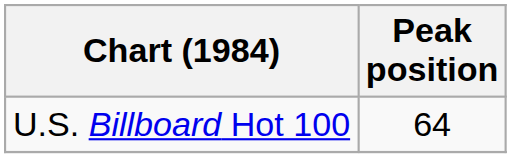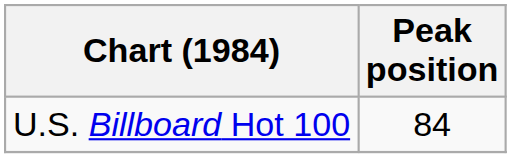U.S. Billboard Hot 100 | Peak position: 64 -> 84
